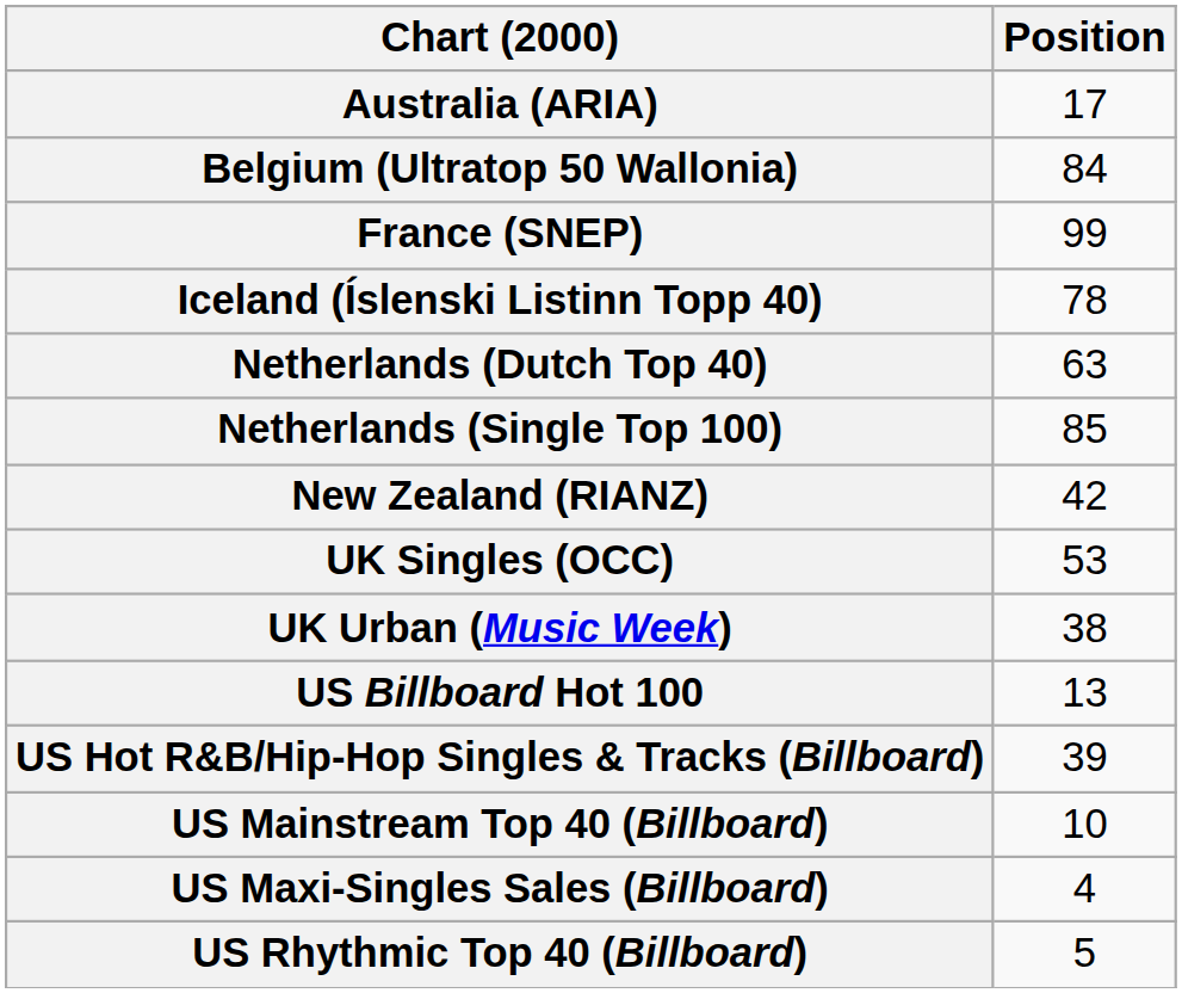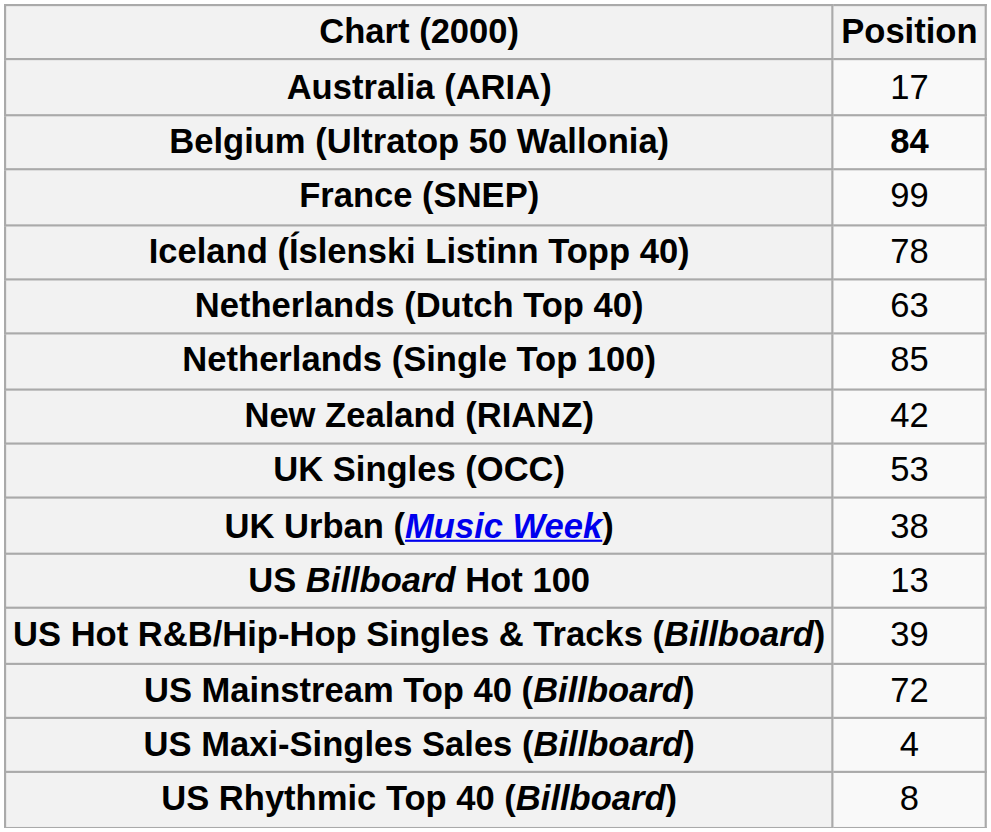Belgium (Ultratop 50 Wallonia) | Position: normal -> bold
US Mainstream Top 40 (Billboard) | Position: 10 -> 72
US Rhythmic Top 40 (Billboard) | Position: 5 -> 8
